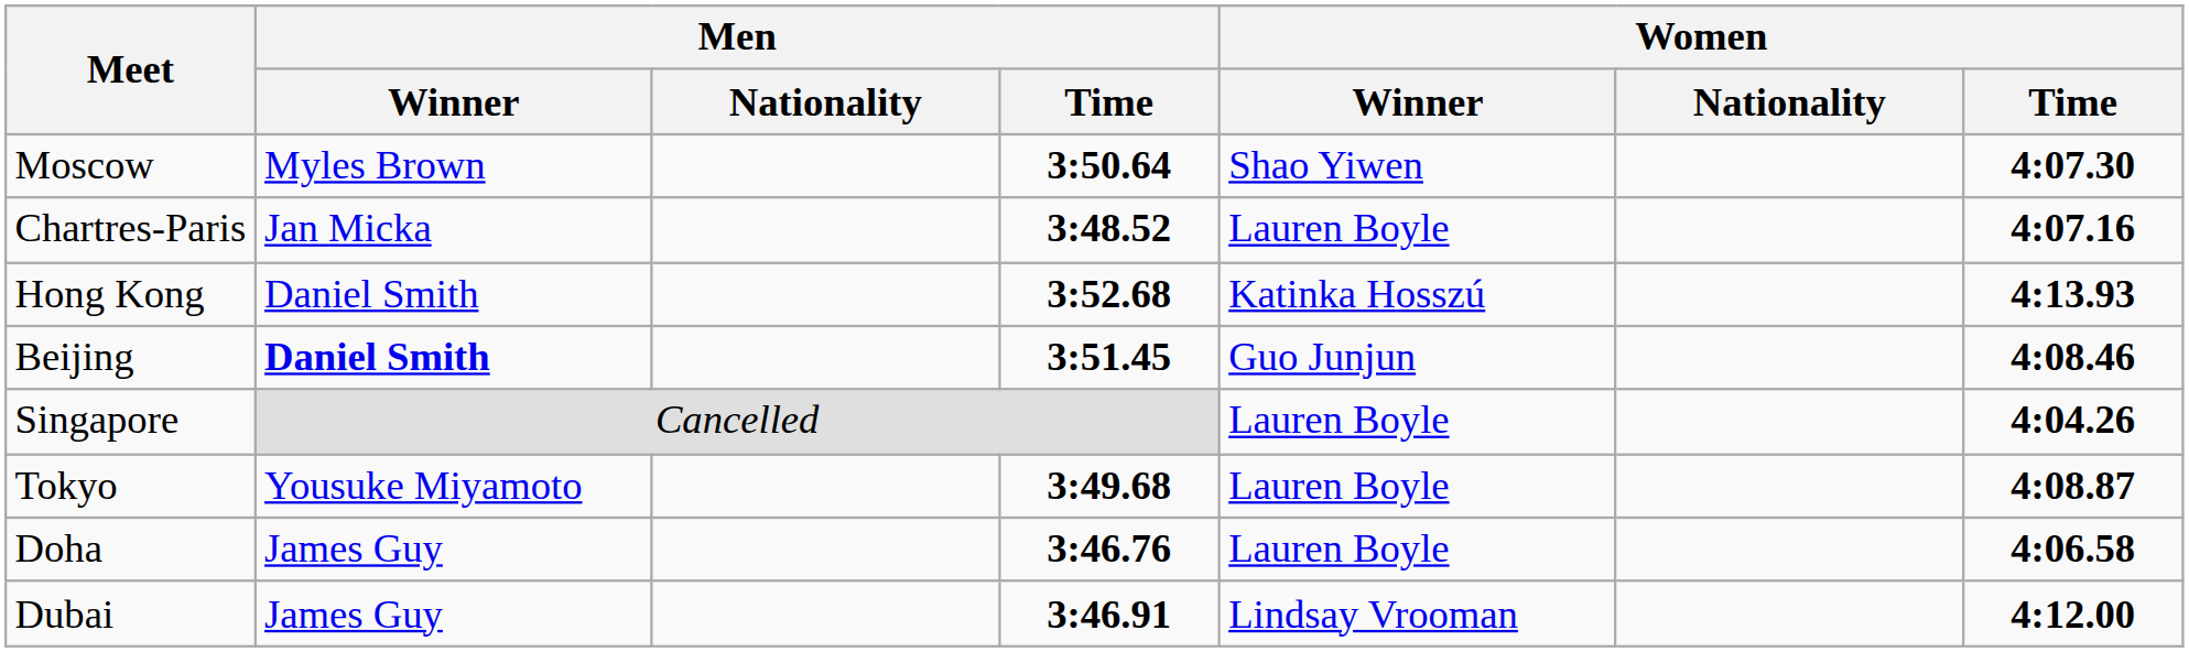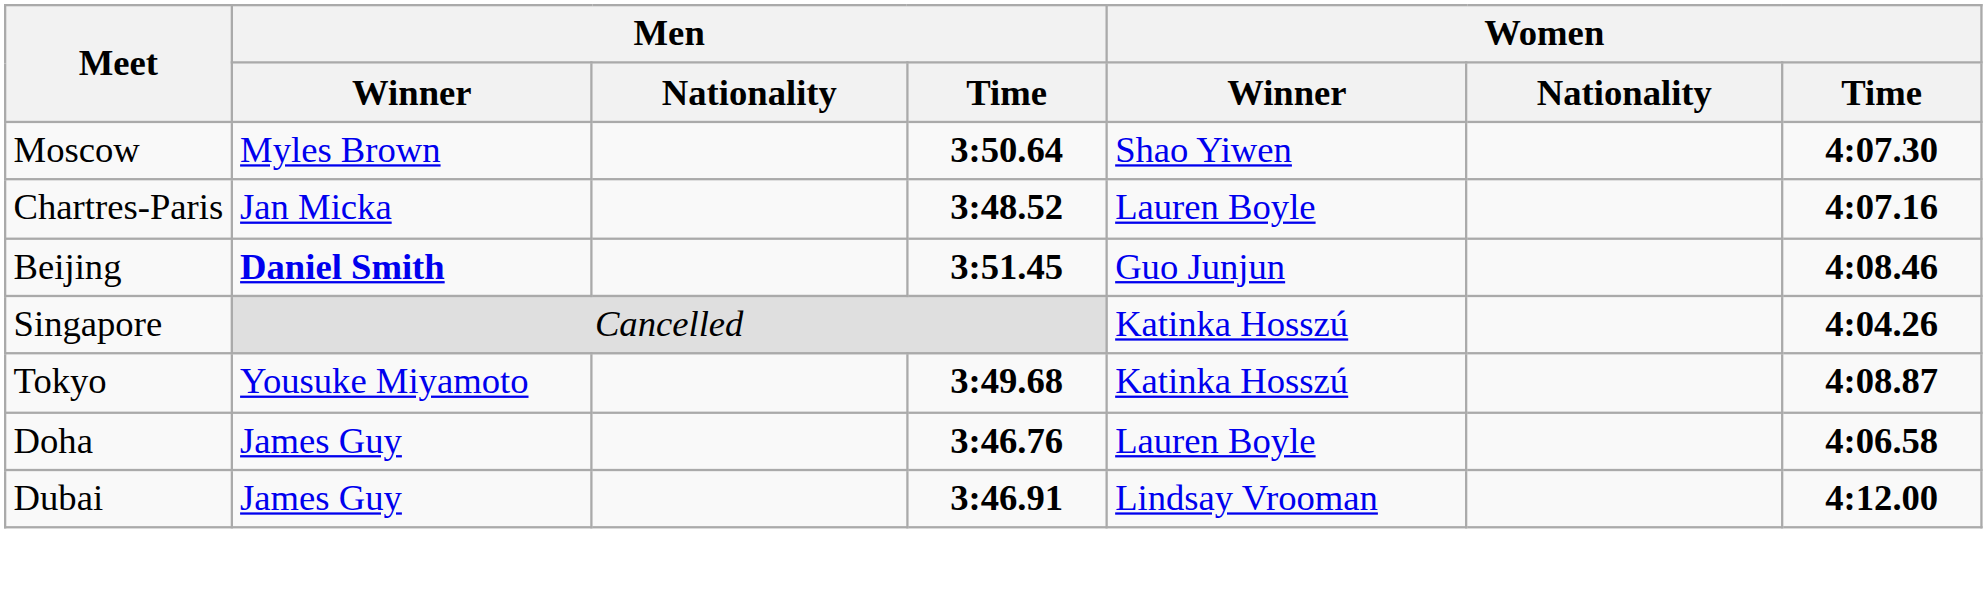- row: Hong Kong | Daniel Smith | 3:52.68 | Katinka Hosszú | 4:13.93
Singapore | Women / Winner: Lauren Boyle -> Katinka Hosszú
Tokyo | Women / Winner: Lauren Boyle -> Katinka Hosszú
